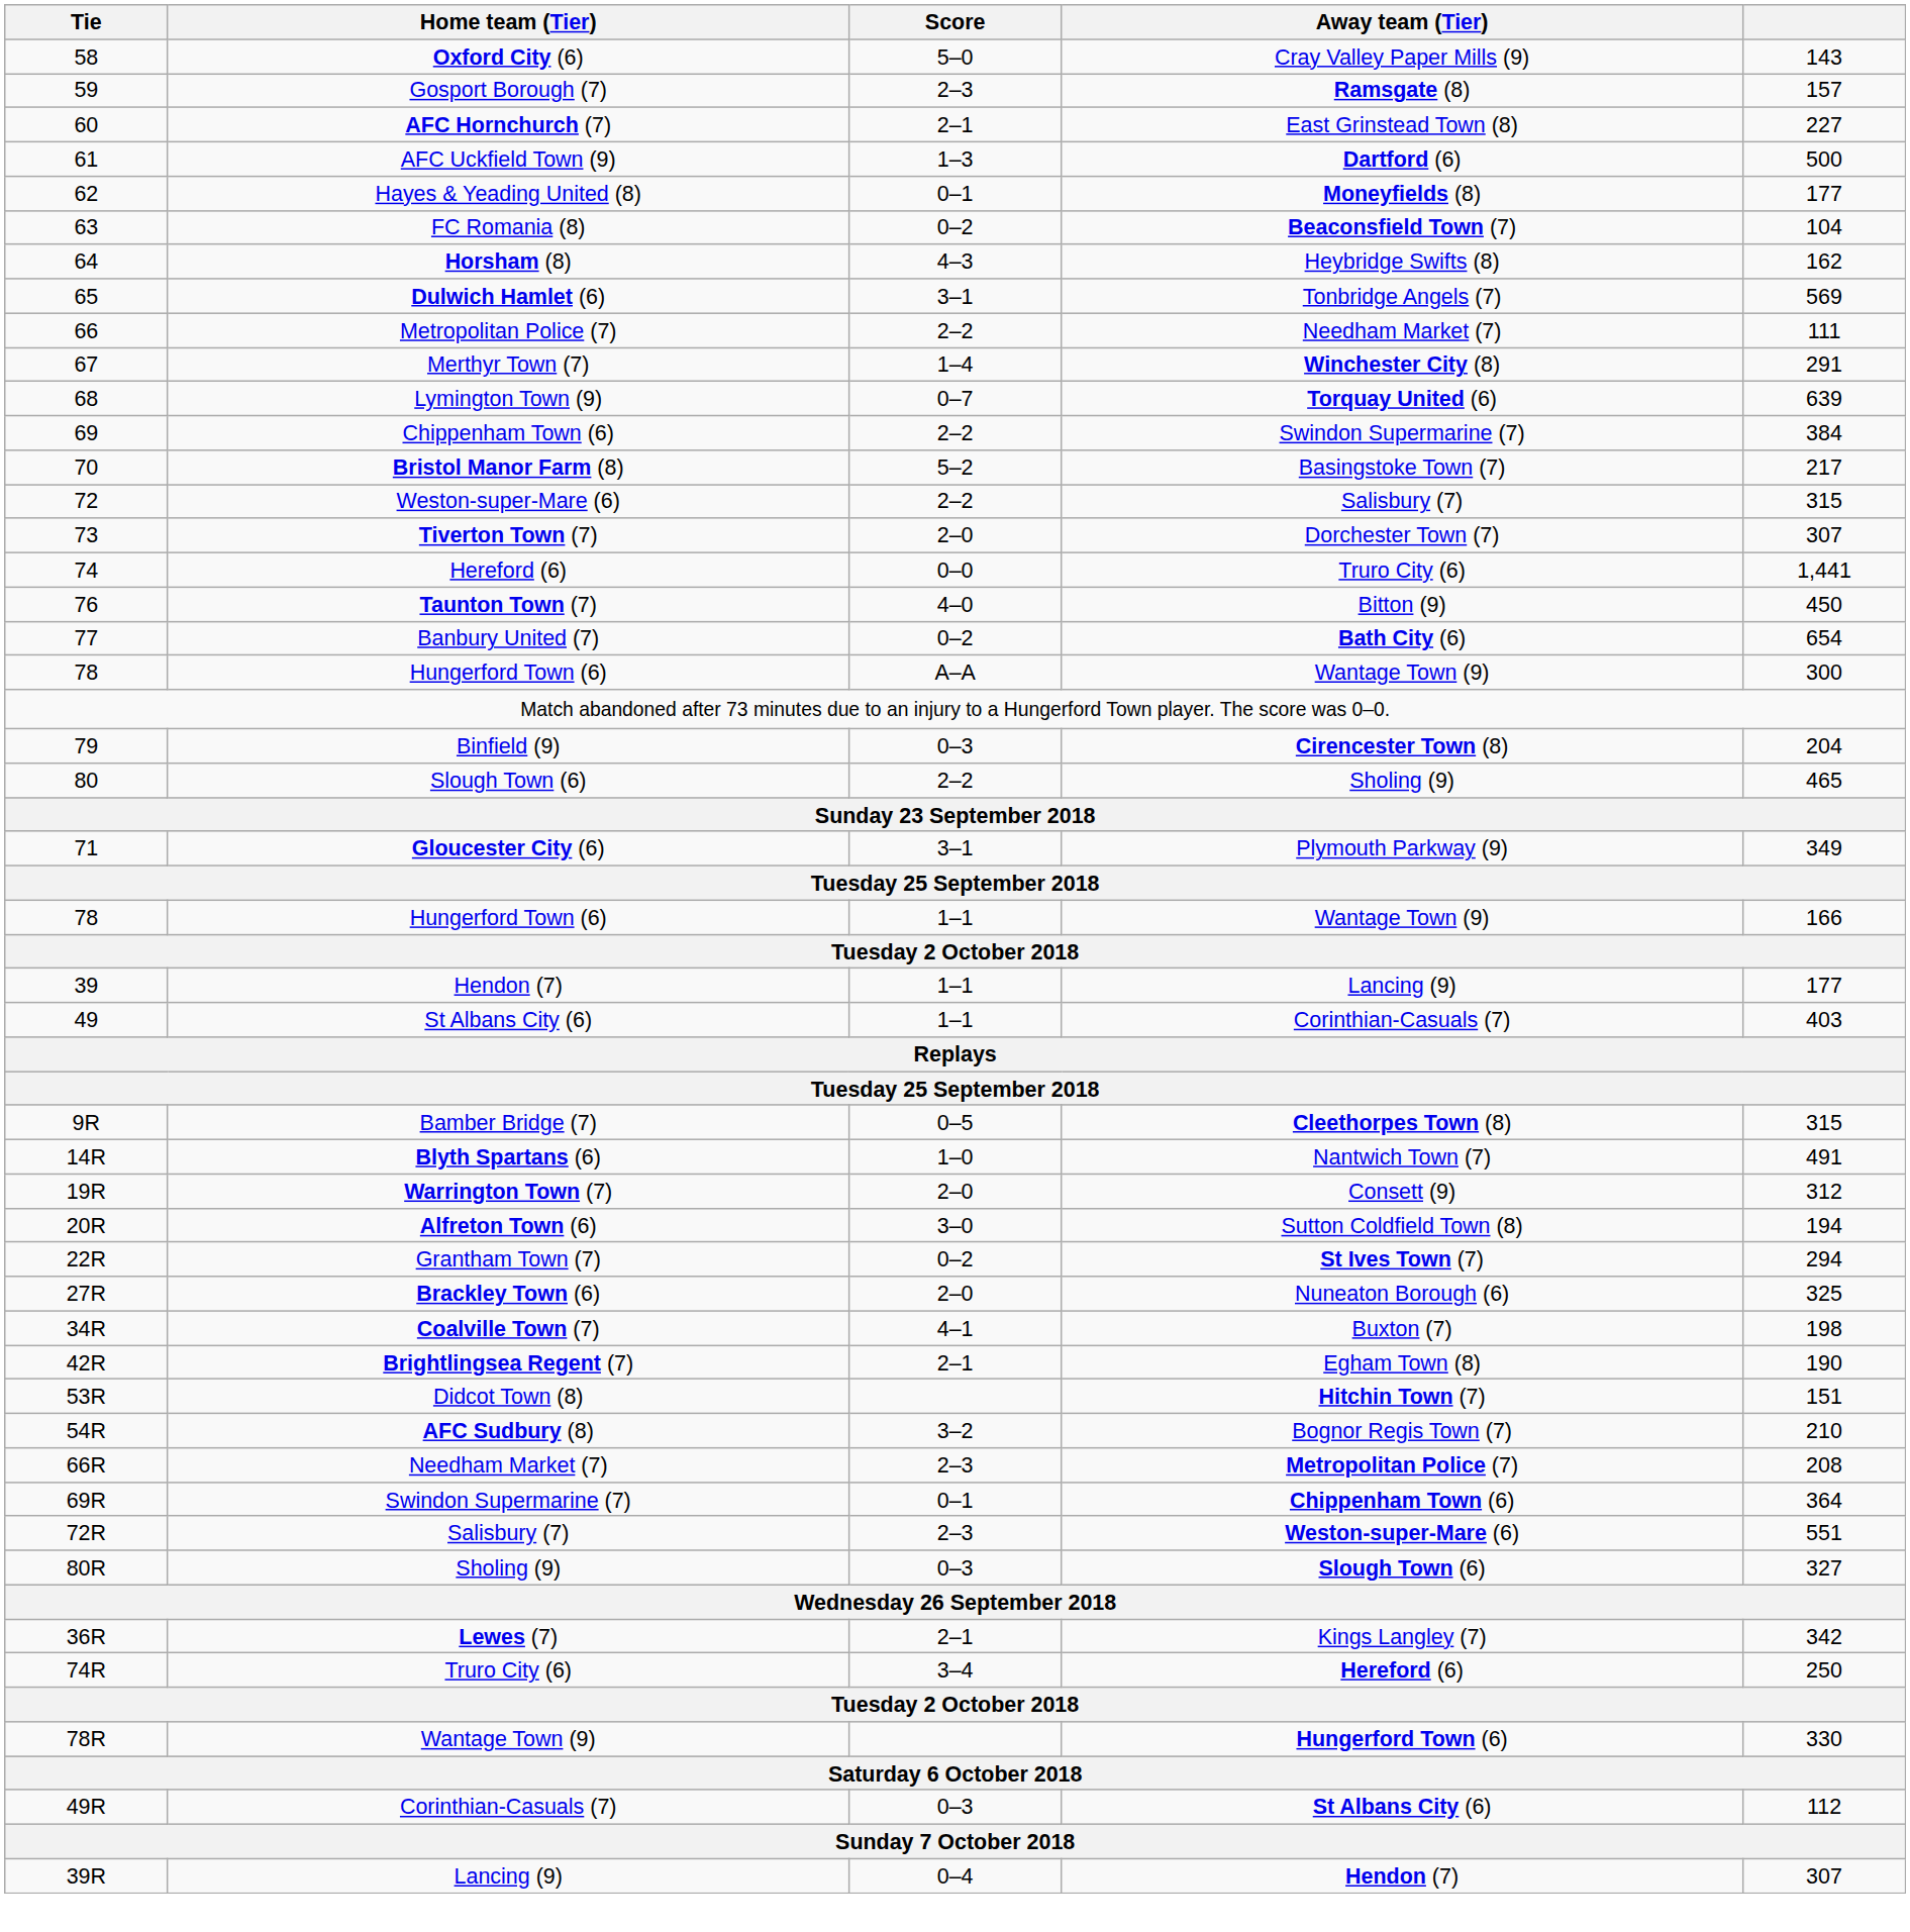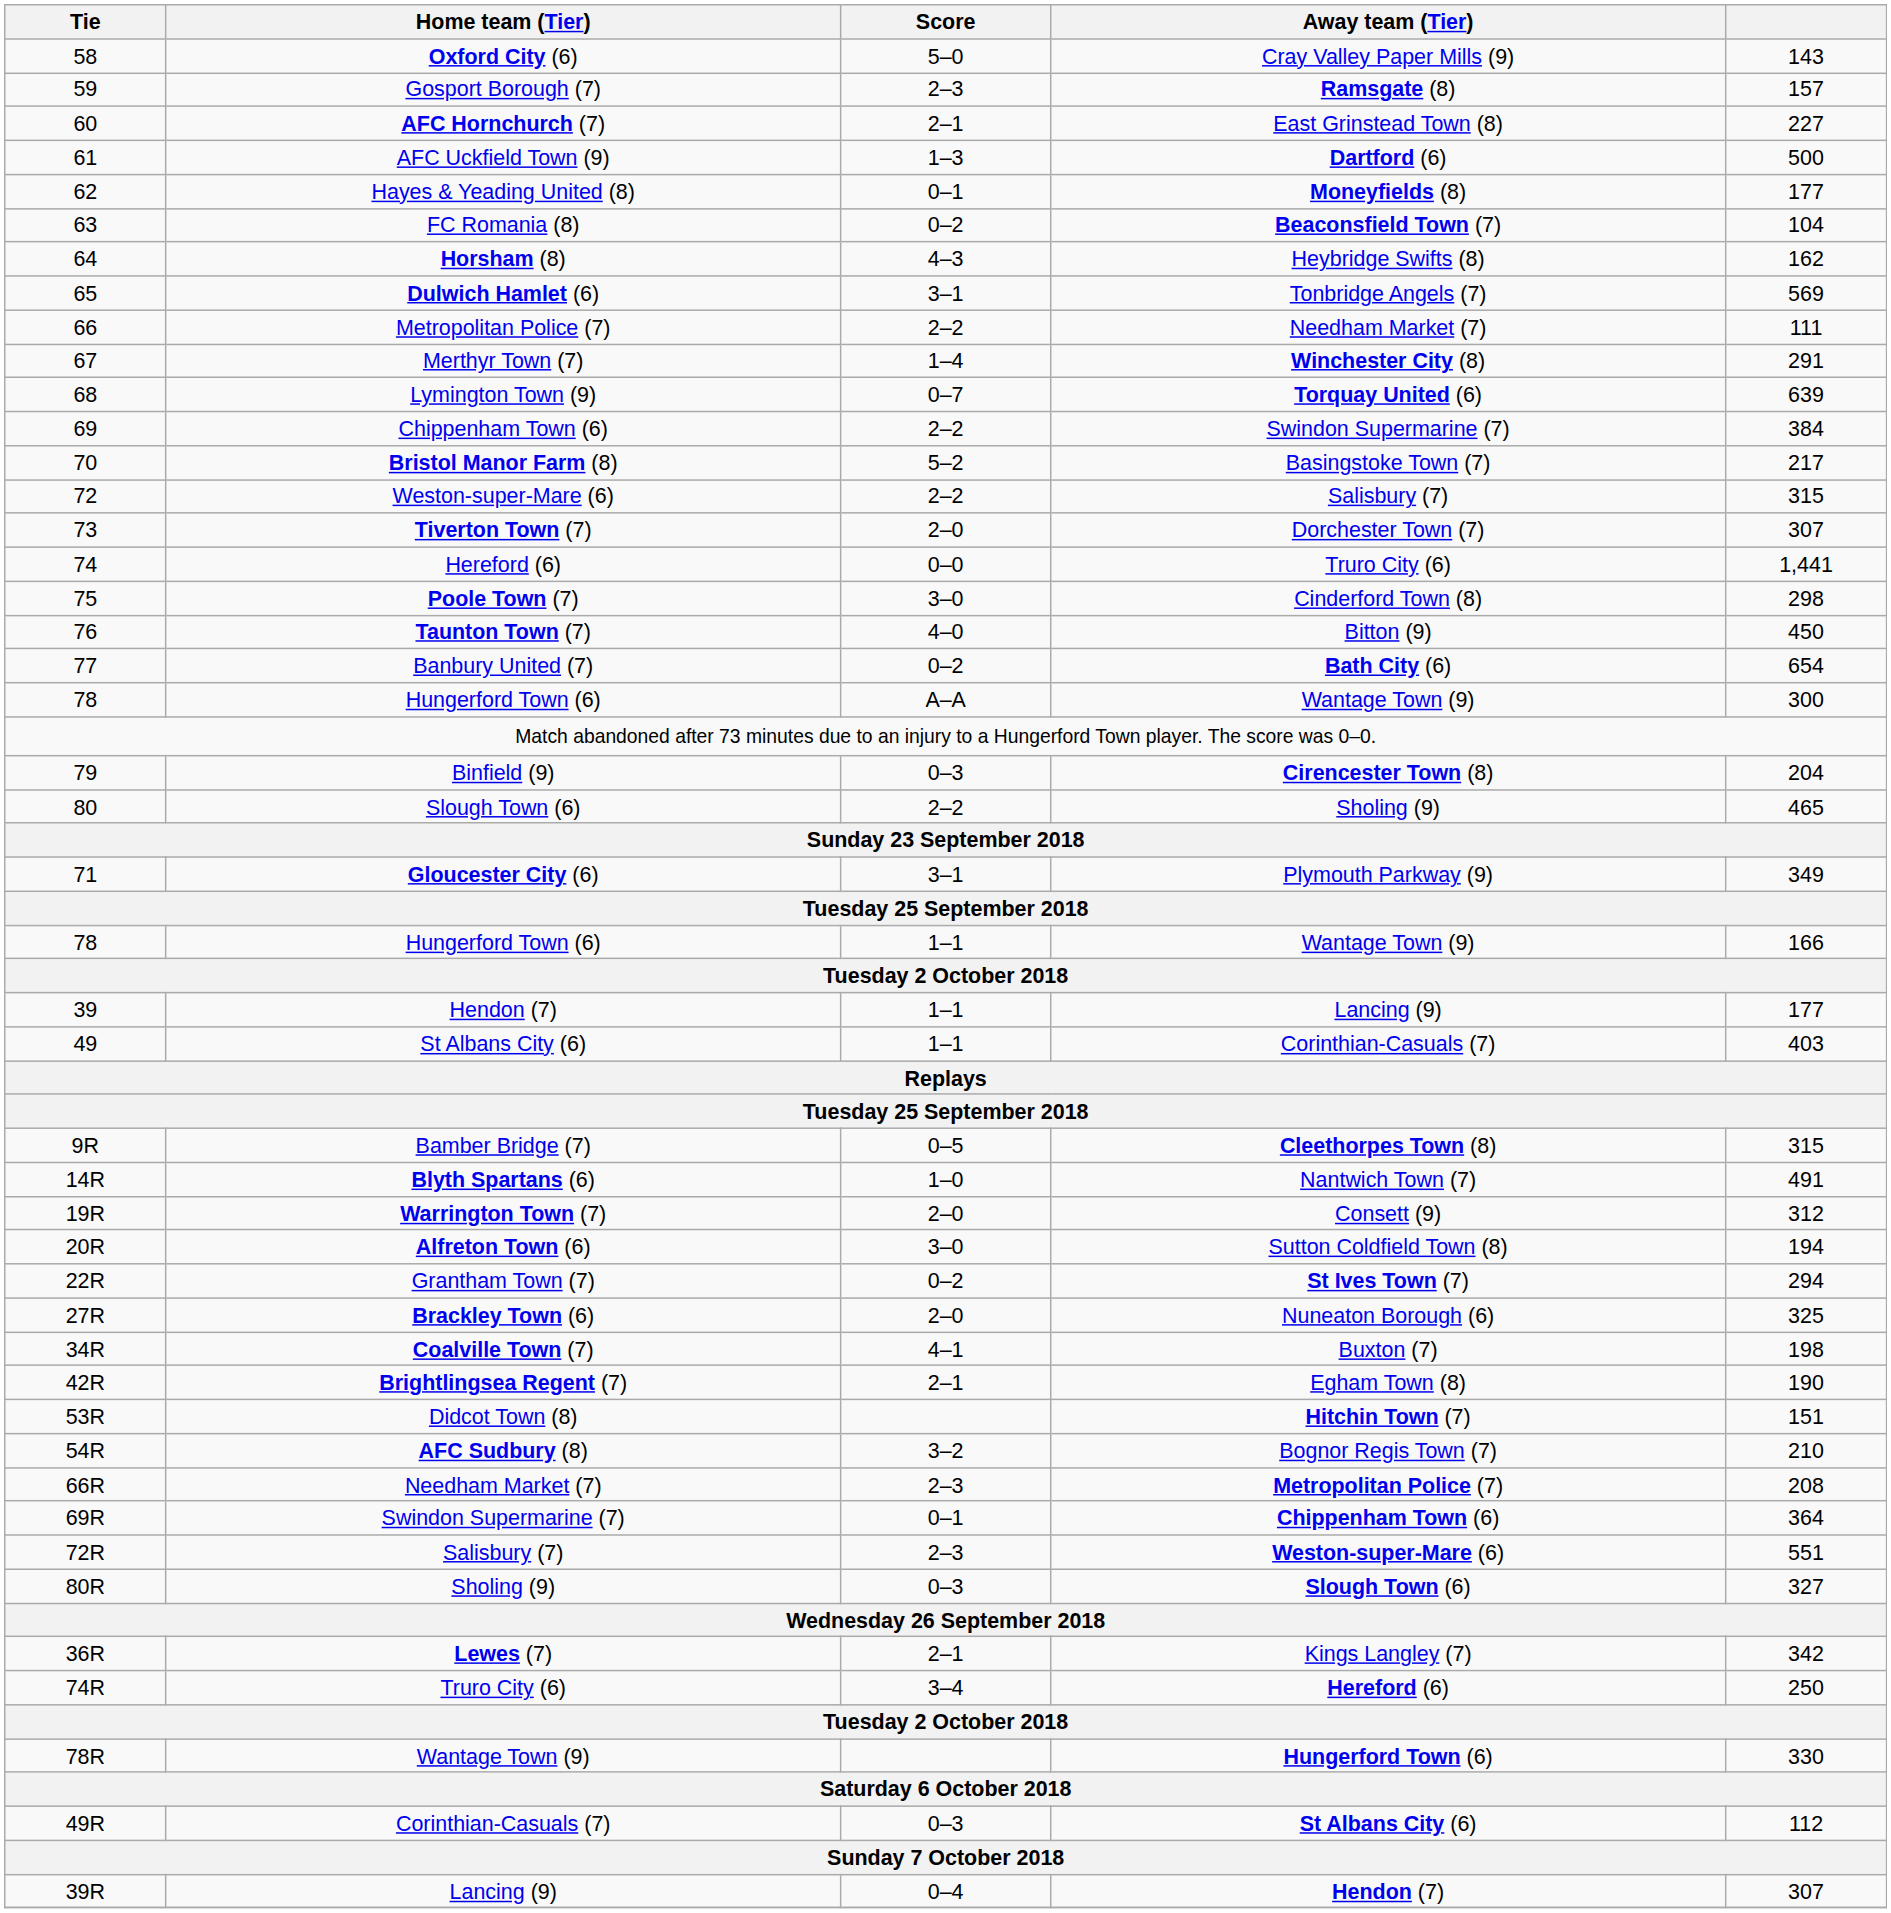+ row: 75 | Poole Town (7) | 3–0 | Cinderford Town (8) | 298
